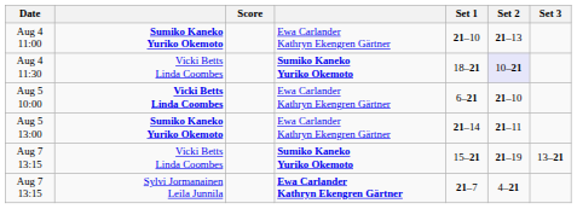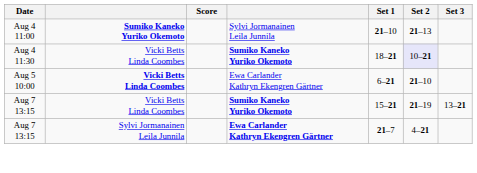Aug 4 11:00 | column 4: Ewa Carlander Kathryn Ekengren Gärtner -> Sylvi Jormanainen Leila Junnila
- row: Aug 5 13:00 | Sumiko Kaneko Yuriko Okemoto | Ewa Carlander Kathryn Ekengren Gärtner | 21–14 | 21–11
